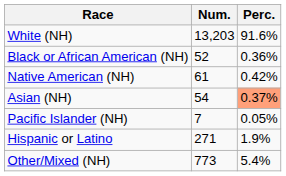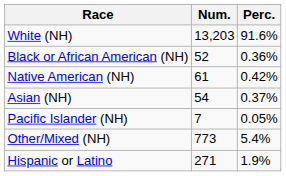Asian (NH) | Perc.: lightsalmon background -> no background
rows swapped: Other/Mixed (NH) <-> Hispanic or Latino
